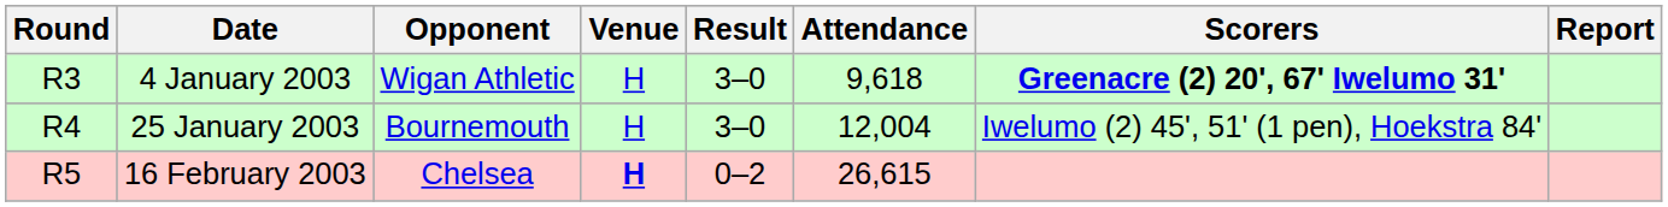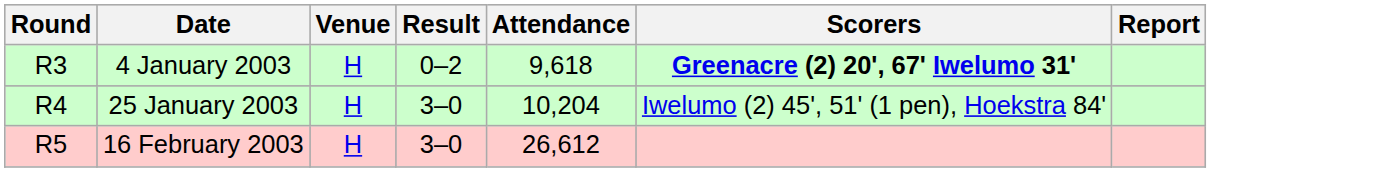- column: Opponent | Wigan Athletic | Bournemouth | Chelsea
4 January 2003 | Result: 3–0 -> 0–2
25 January 2003 | Attendance: 12,004 -> 10,204
16 February 2003 | Venue: bold -> normal
16 February 2003 | Result: 0–2 -> 3–0
16 February 2003 | Attendance: 26,615 -> 26,612
